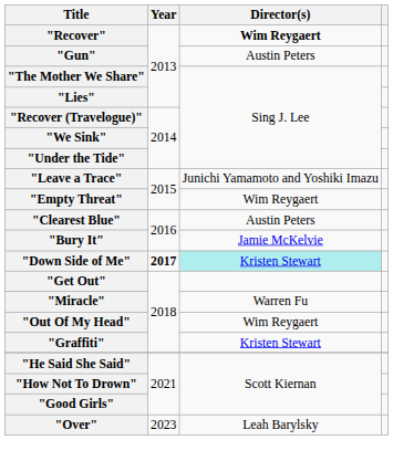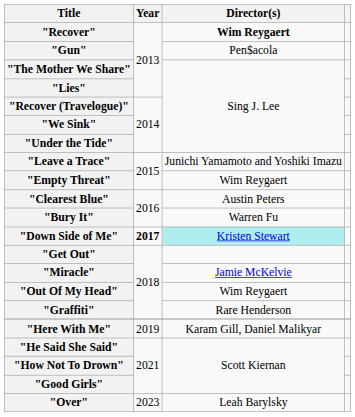"Gun" | Director(s): Austin Peters -> Pen$acola
"Bury It" | Director(s): Jamie McKelvie -> Warren Fu
"Miracle" | Director(s): Warren Fu -> Jamie McKelvie
"Graffiti" | Director(s): Kristen Stewart -> Rare Henderson
+ row: "Here With Me" | 2019 | Karam Gill, Daniel Malikyar
